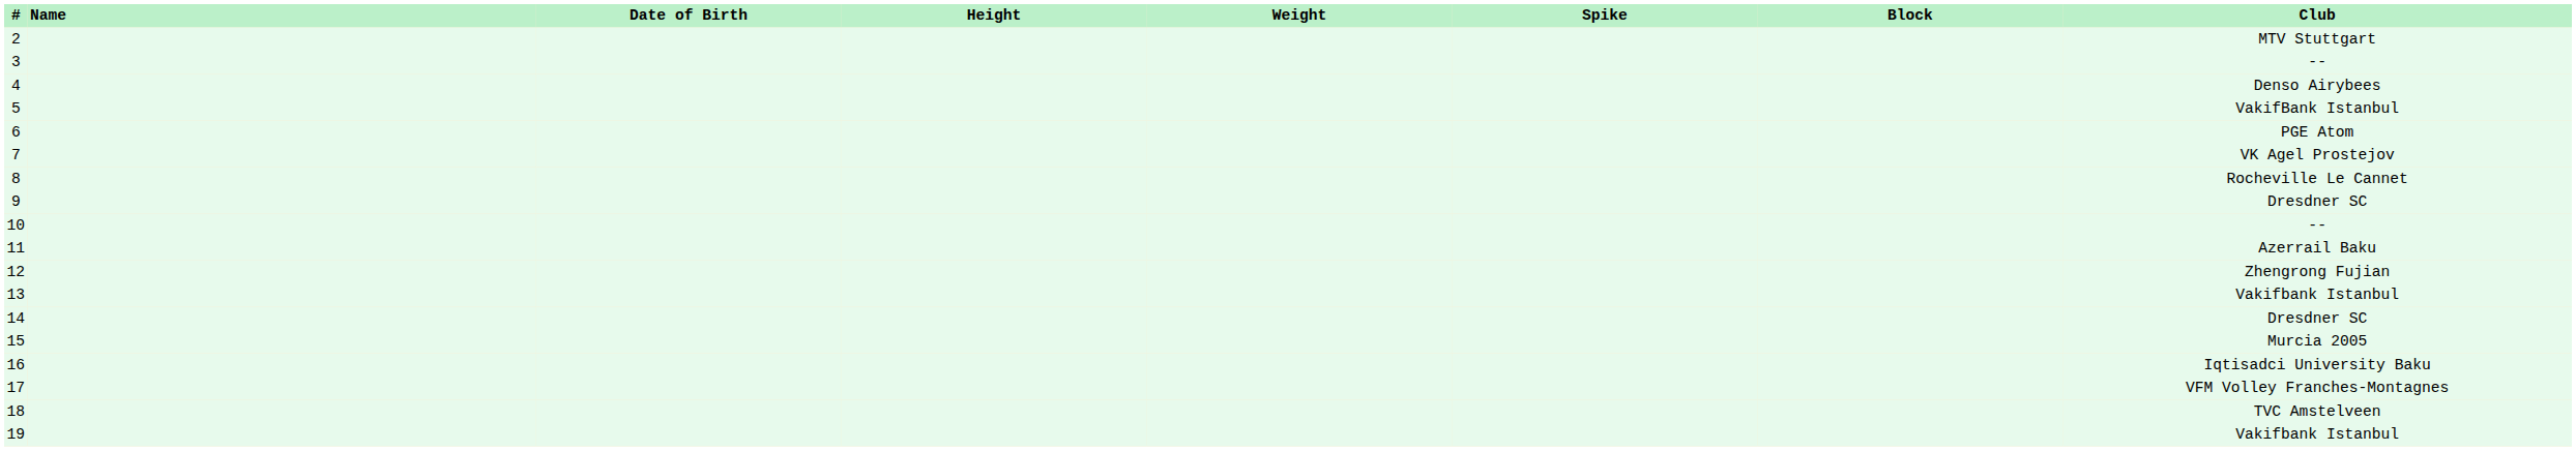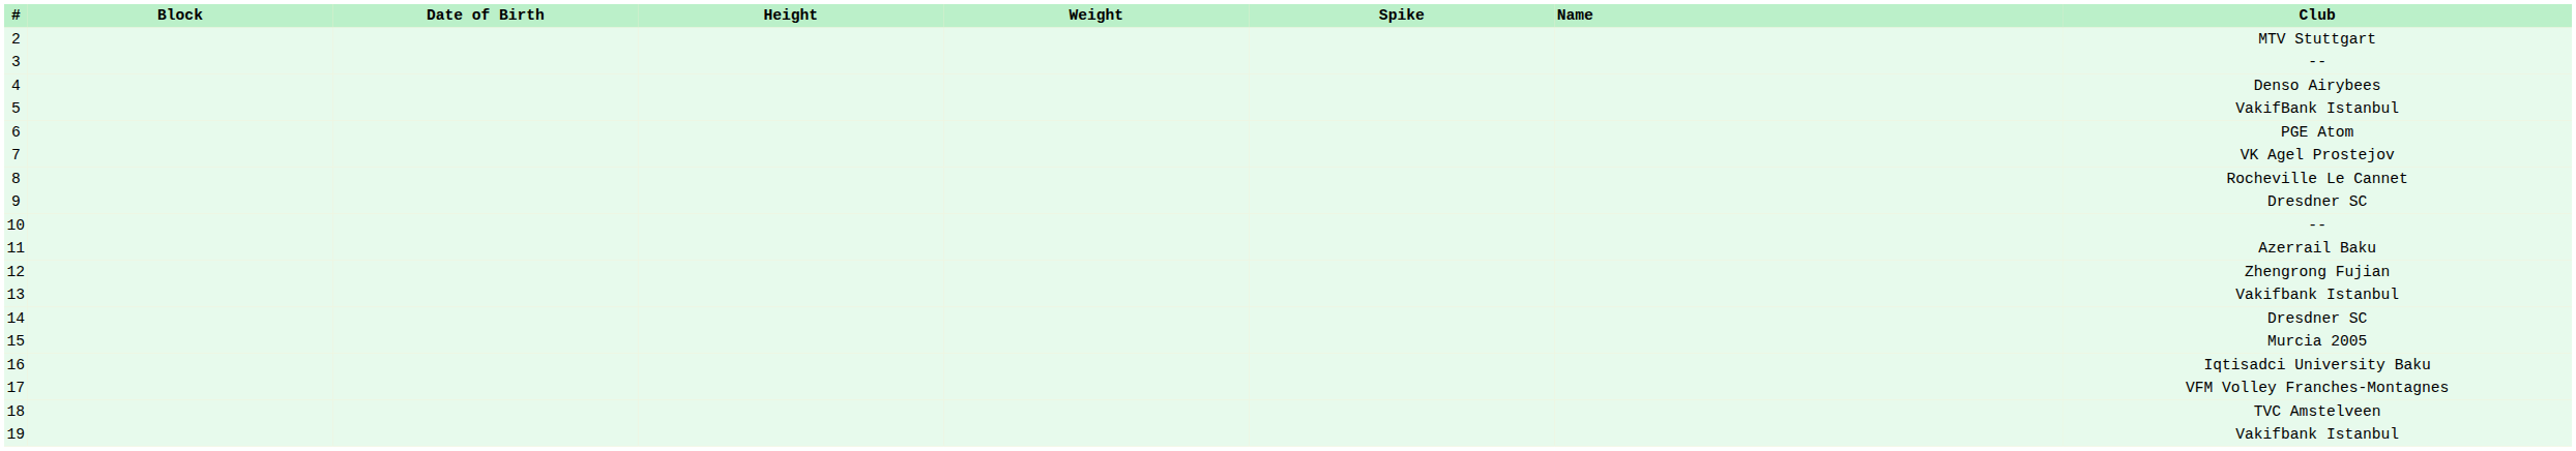columns swapped: Name <-> Block
